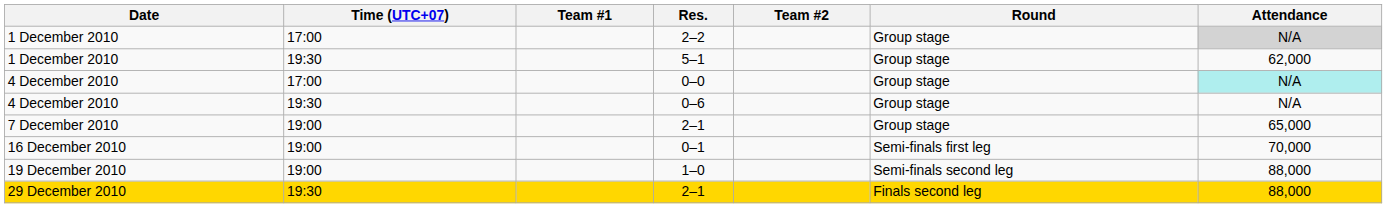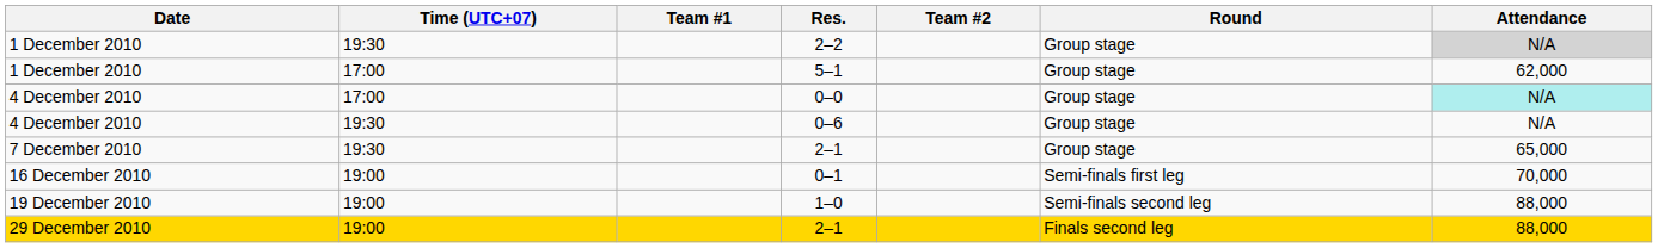2–2 | Time (UTC+07): 17:00 -> 19:30
5–1 | Time (UTC+07): 19:30 -> 17:00
7 December 2010 / 2–1 | Time (UTC+07): 19:00 -> 19:30
29 December 2010 / 2–1 | Time (UTC+07): 19:30 -> 19:00
